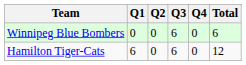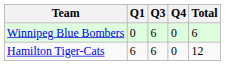- column: Q2 | 0 | 0
